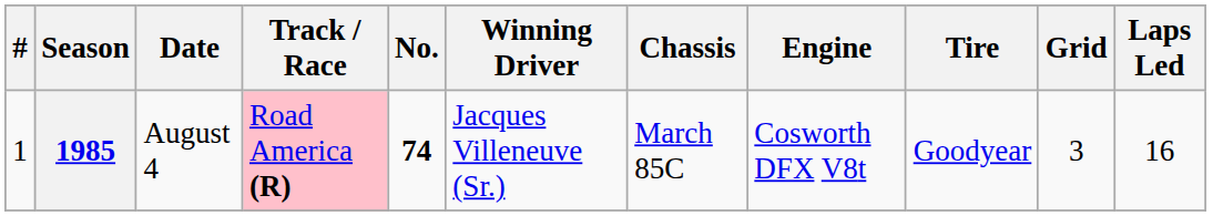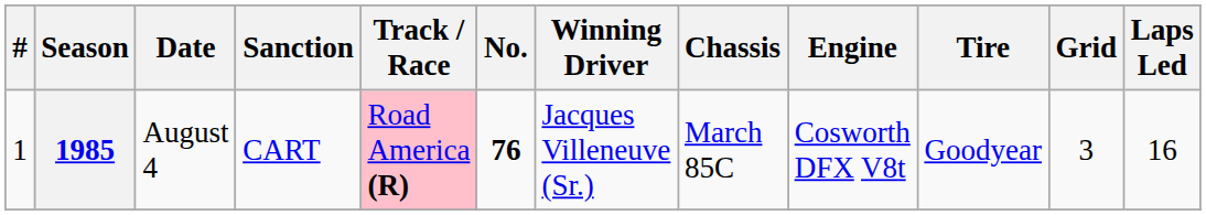+ column: Sanction | CART
1985 | No.: 74 -> 76
